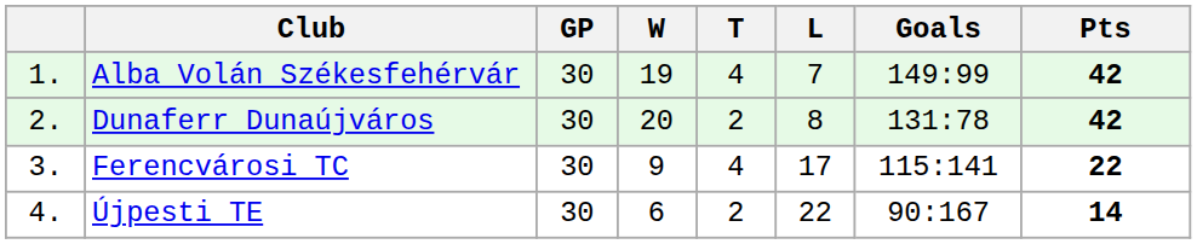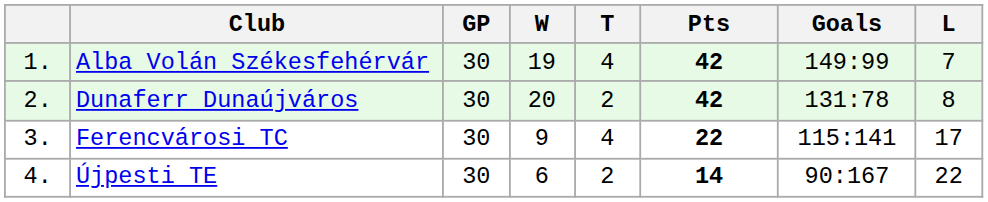columns swapped: L <-> Pts
